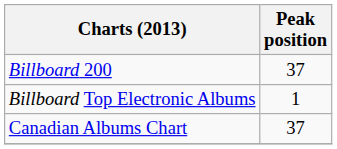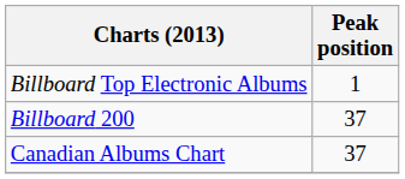rows swapped: Billboard 200 <-> Billboard Top Electronic Albums
